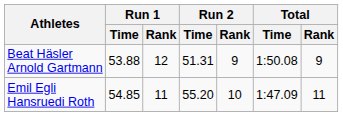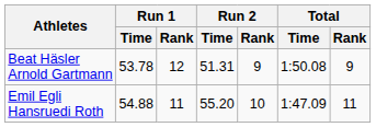Beat Häsler Arnold Gartmann | Run 1 / Time: 53.88 -> 53.78
Emil Egli Hansruedi Roth | Run 1 / Time: 54.85 -> 54.88
